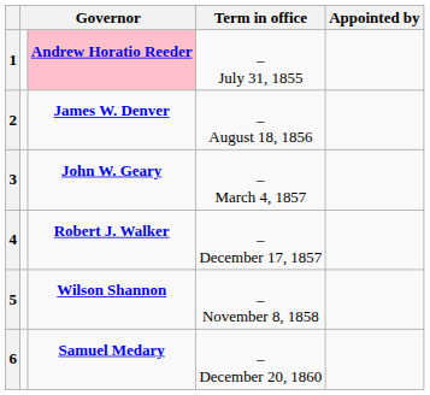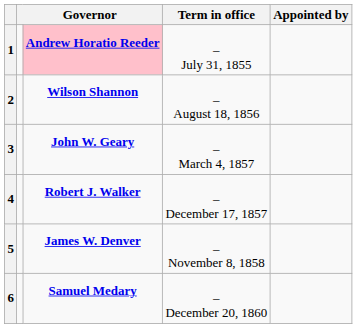2 | column 3: James W. Denver -> Wilson Shannon
5 | column 3: Wilson Shannon -> James W. Denver
